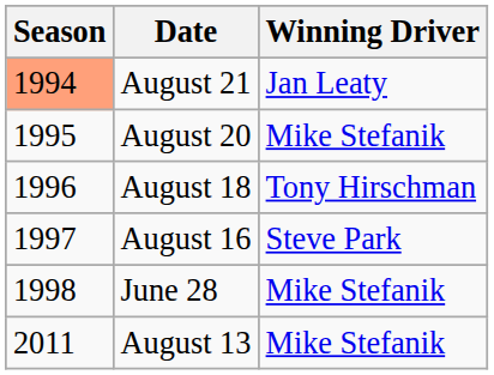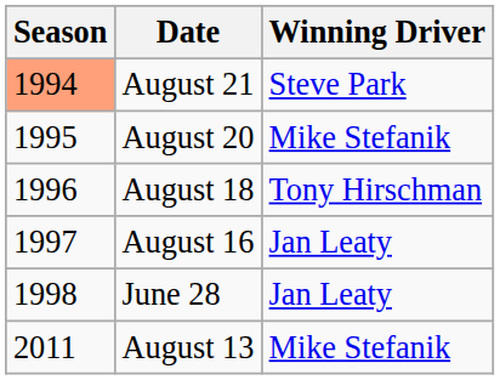August 21 | Winning Driver: Jan Leaty -> Steve Park
August 16 | Winning Driver: Steve Park -> Jan Leaty
June 28 | Winning Driver: Mike Stefanik -> Jan Leaty
